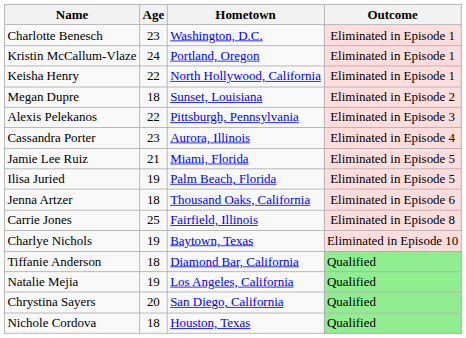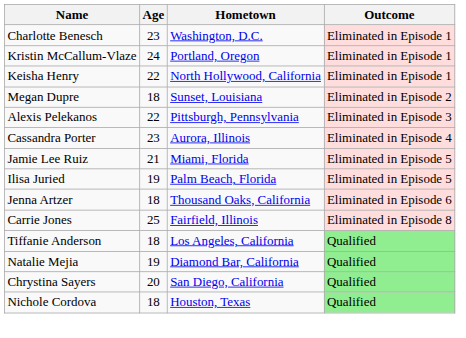- row: Charlye Nichols | 19 | Baytown, Texas | Eliminated in Episode 10
Tiffanie Anderson | Hometown: Diamond Bar, California -> Los Angeles, California
Natalie Mejia | Hometown: Los Angeles, California -> Diamond Bar, California
